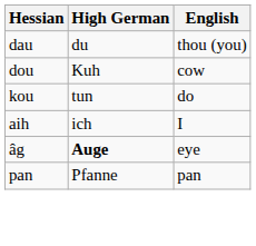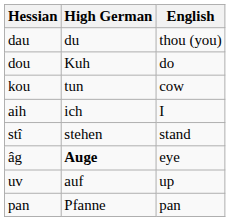dou | English: cow -> do
kou | English: do -> cow
+ row: stî | stehen | stand
+ row: uv | auf | up
